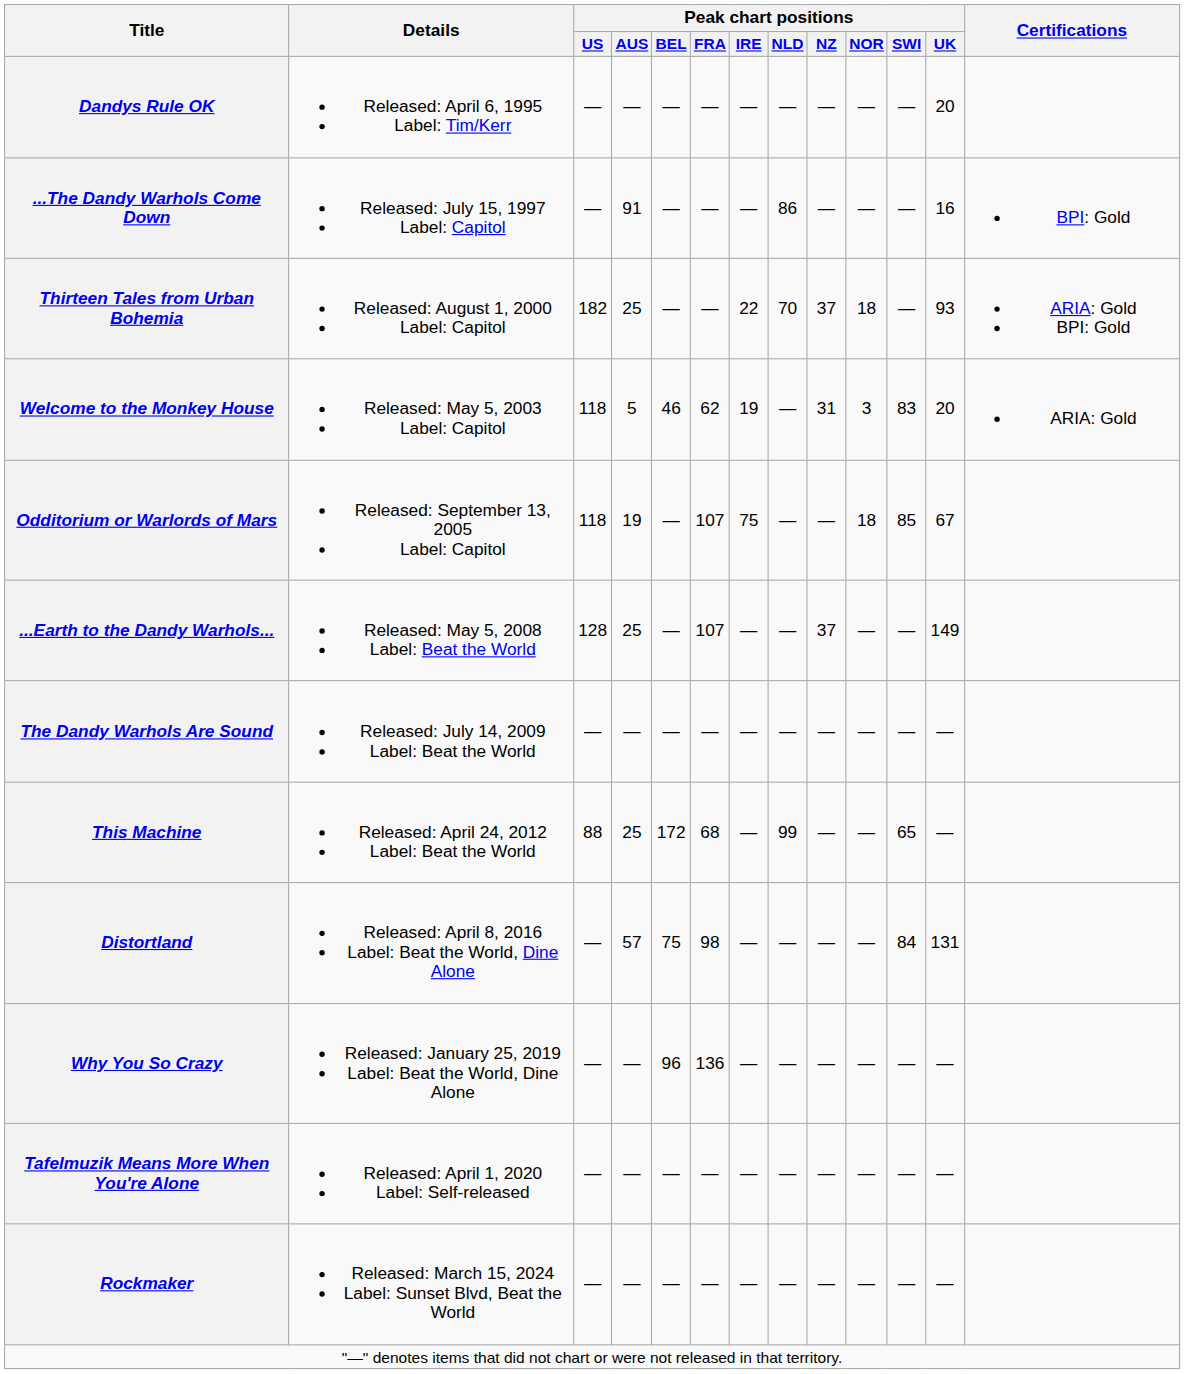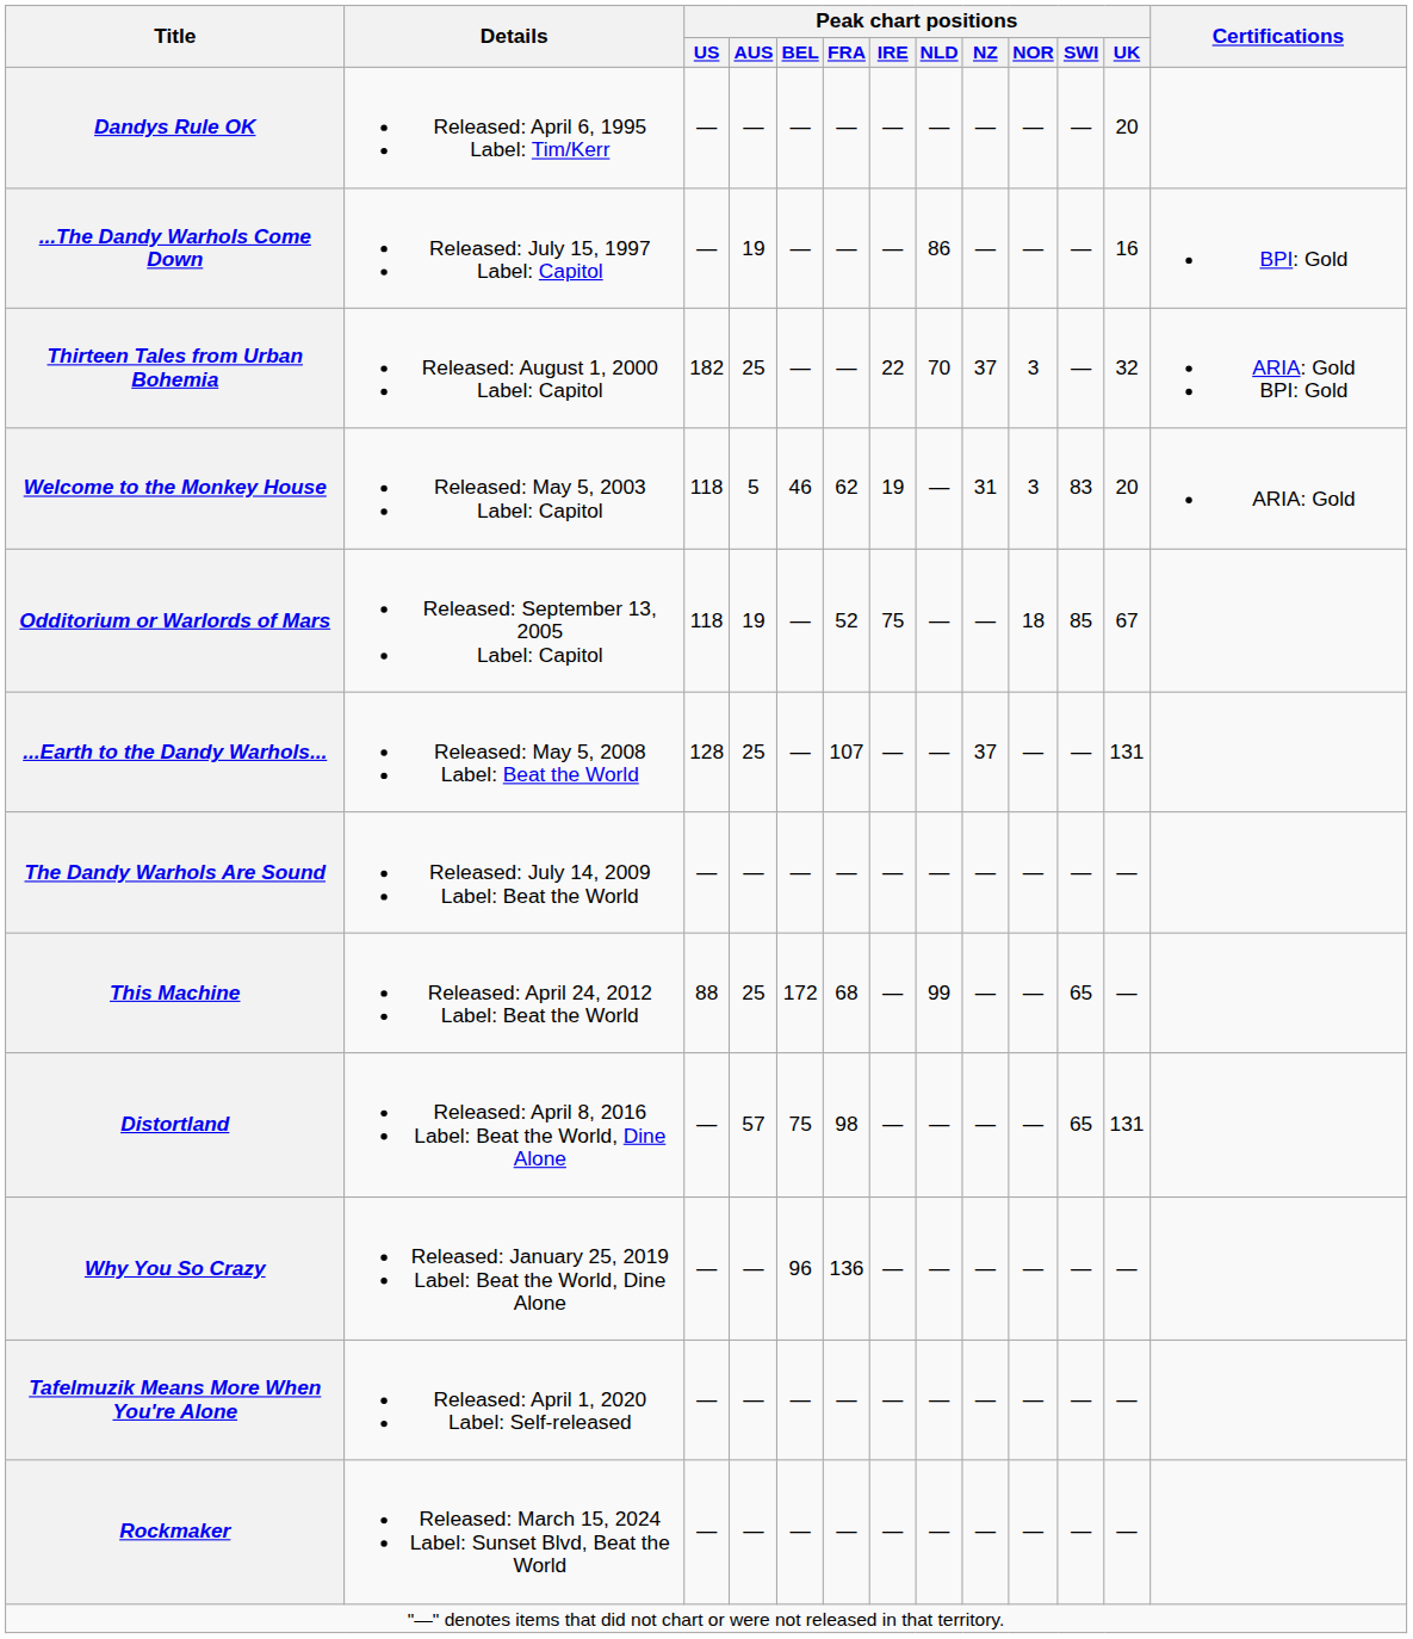...The Dandy Warhols Come Down | Peak chart positions / AUS: 91 -> 19
Thirteen Tales from Urban Bohemia | Peak chart positions / NOR: 18 -> 3
Thirteen Tales from Urban Bohemia | Peak chart positions / UK: 93 -> 32
Odditorium or Warlords of Mars | Peak chart positions / FRA: 107 -> 52
...Earth to the Dandy Warhols... | Peak chart positions / UK: 149 -> 131
Distortland | Peak chart positions / SWI: 84 -> 65
